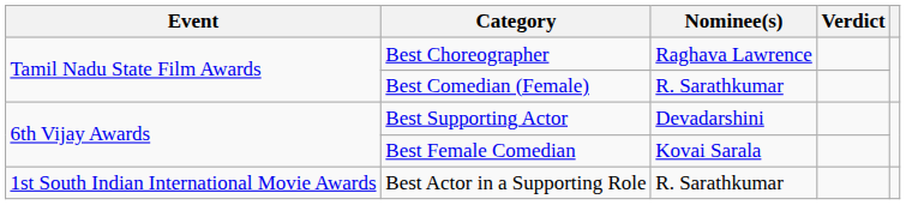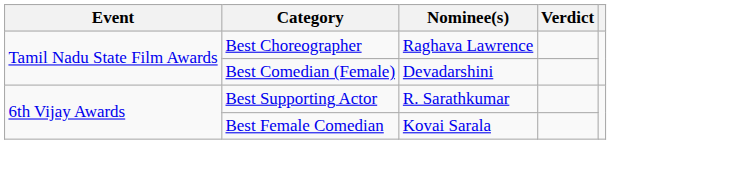Best Comedian (Female) | Nominee(s): R. Sarathkumar -> Devadarshini
Best Supporting Actor | Nominee(s): Devadarshini -> R. Sarathkumar
- row: 1st South Indian International Movie Awards | Best Actor in a Supporting Role | R. Sarathkumar
